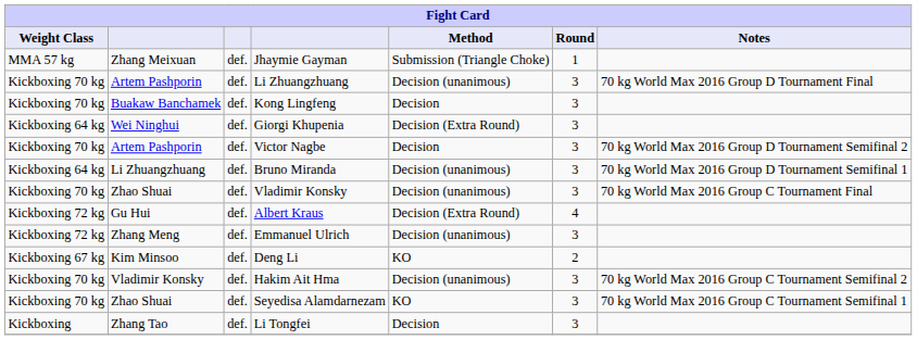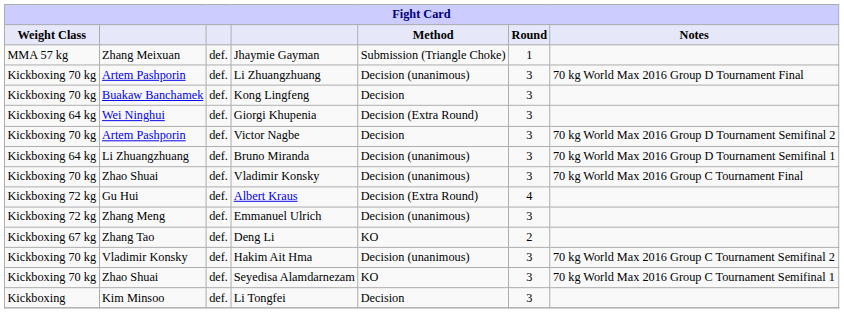Deng Li | column 2: Kim Minsoo -> Zhang Tao
Li Tongfei | column 2: Zhang Tao -> Kim Minsoo
